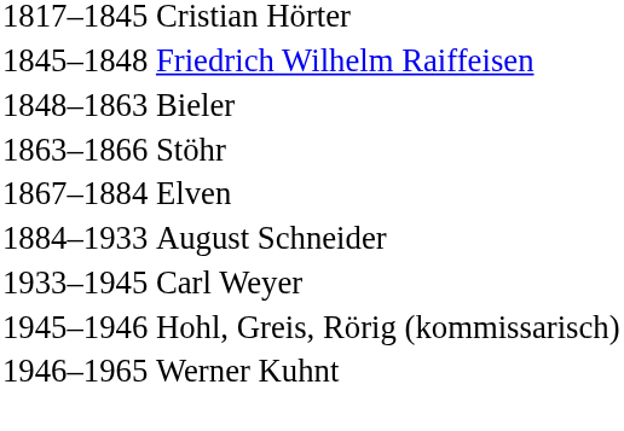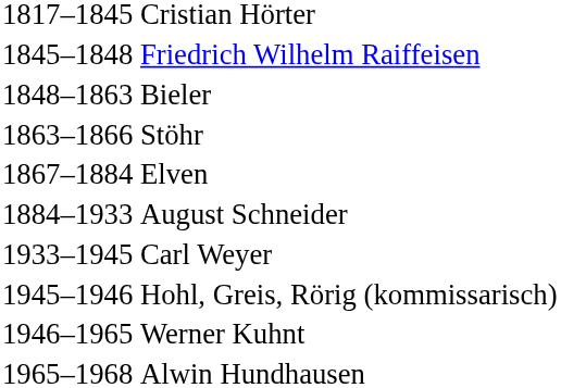+ row: 1965–1968 | Alwin Hundhausen
